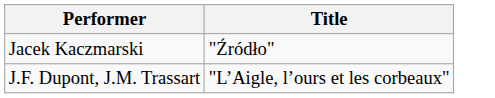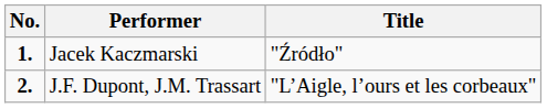+ column: No. | 1. | 2.
